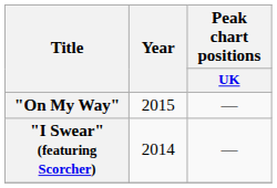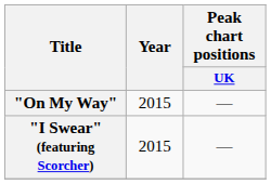"I Swear" (featuring Scorcher) | Year: 2014 -> 2015
